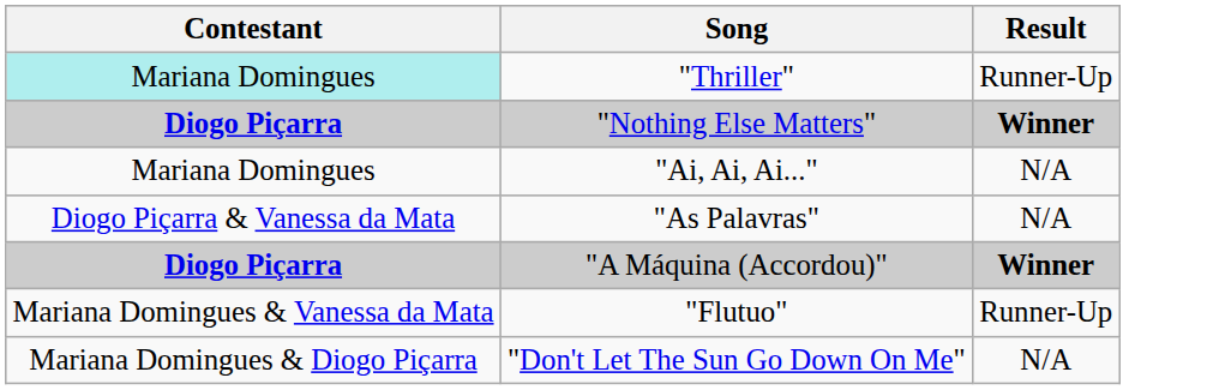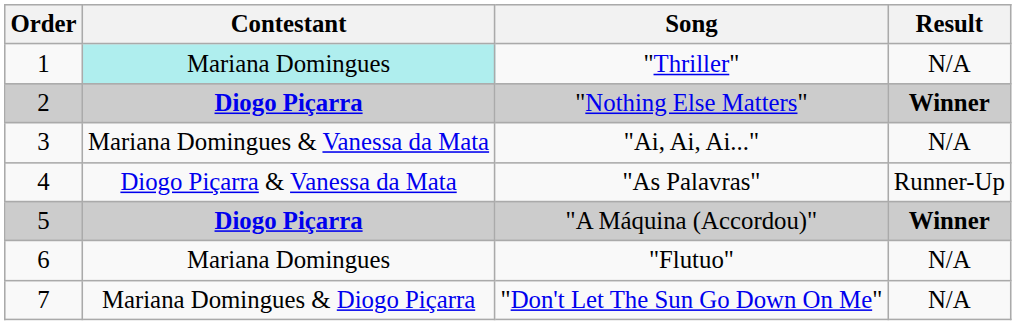+ column: Order | 1 | 2 | 3 | 4 | 5 | 6 | 7
"Thriller" | Result: Runner-Up -> N/A
"Ai, Ai, Ai..." | Contestant: Mariana Domingues -> Mariana Domingues & Vanessa da Mata
"As Palavras" | Result: N/A -> Runner-Up
"Flutuo" | Contestant: Mariana Domingues & Vanessa da Mata -> Mariana Domingues
"Flutuo" | Result: Runner-Up -> N/A
